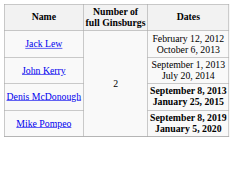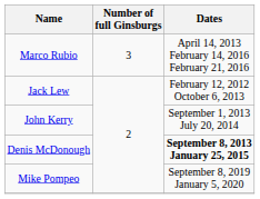+ row: Marco Rubio | 3 | April 14, 2013 February 14, 2016 February 21, 2016
Mike Pompeo | Dates: bold -> normal
